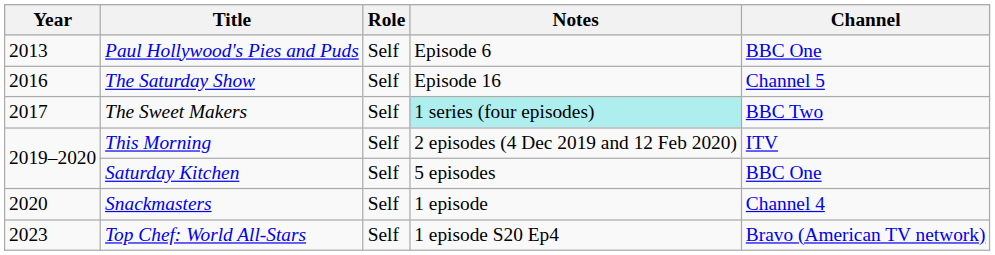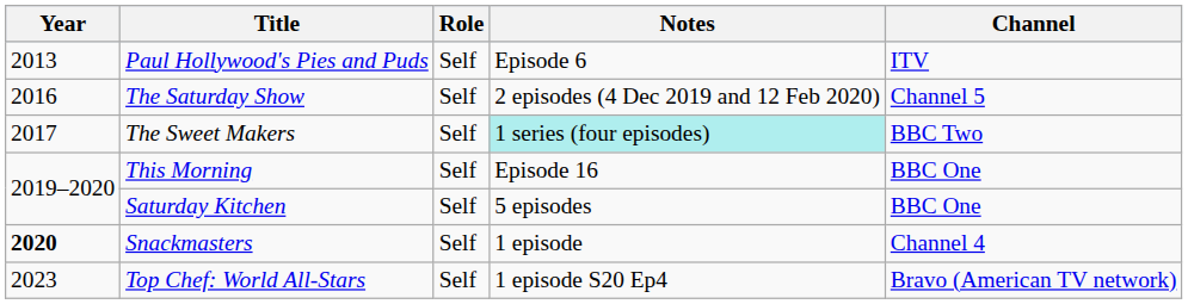Paul Hollywood's Pies and Puds | Channel: BBC One -> ITV
The Saturday Show | Notes: Episode 16 -> 2 episodes (4 Dec 2019 and 12 Feb 2020)
This Morning | Notes: 2 episodes (4 Dec 2019 and 12 Feb 2020) -> Episode 16
This Morning | Channel: ITV -> BBC One
Snackmasters | Year: normal -> bold
